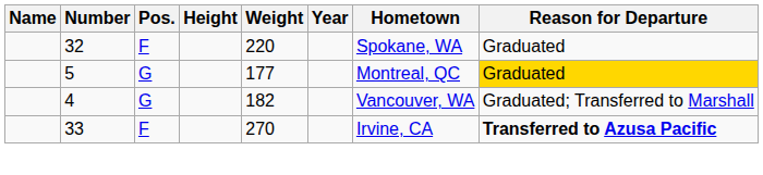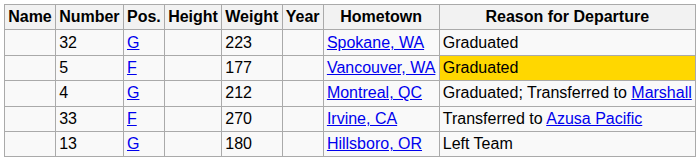32 | Pos.: F -> G
32 | Weight: 220 -> 223
5 | Pos.: G -> F
5 | Hometown: Montreal, QC -> Vancouver, WA
4 | Weight: 182 -> 212
4 | Hometown: Vancouver, WA -> Montreal, QC
33 | Reason for Departure: bold -> normal
+ row: 13 | G | 180 | Hillsboro, OR | Left Team
